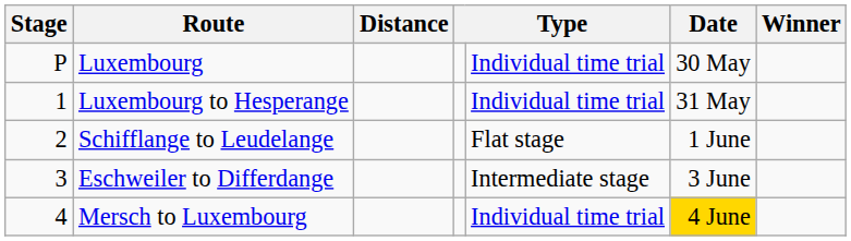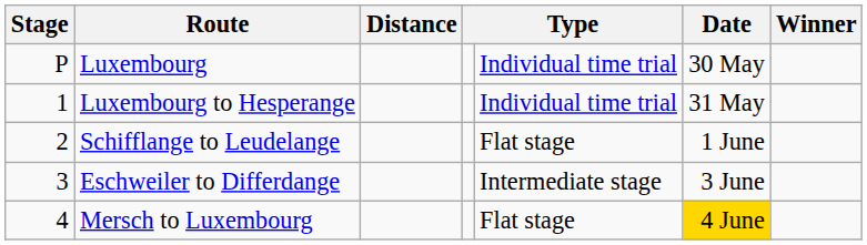Mersch to Luxembourg | column 5: Individual time trial -> Flat stage
